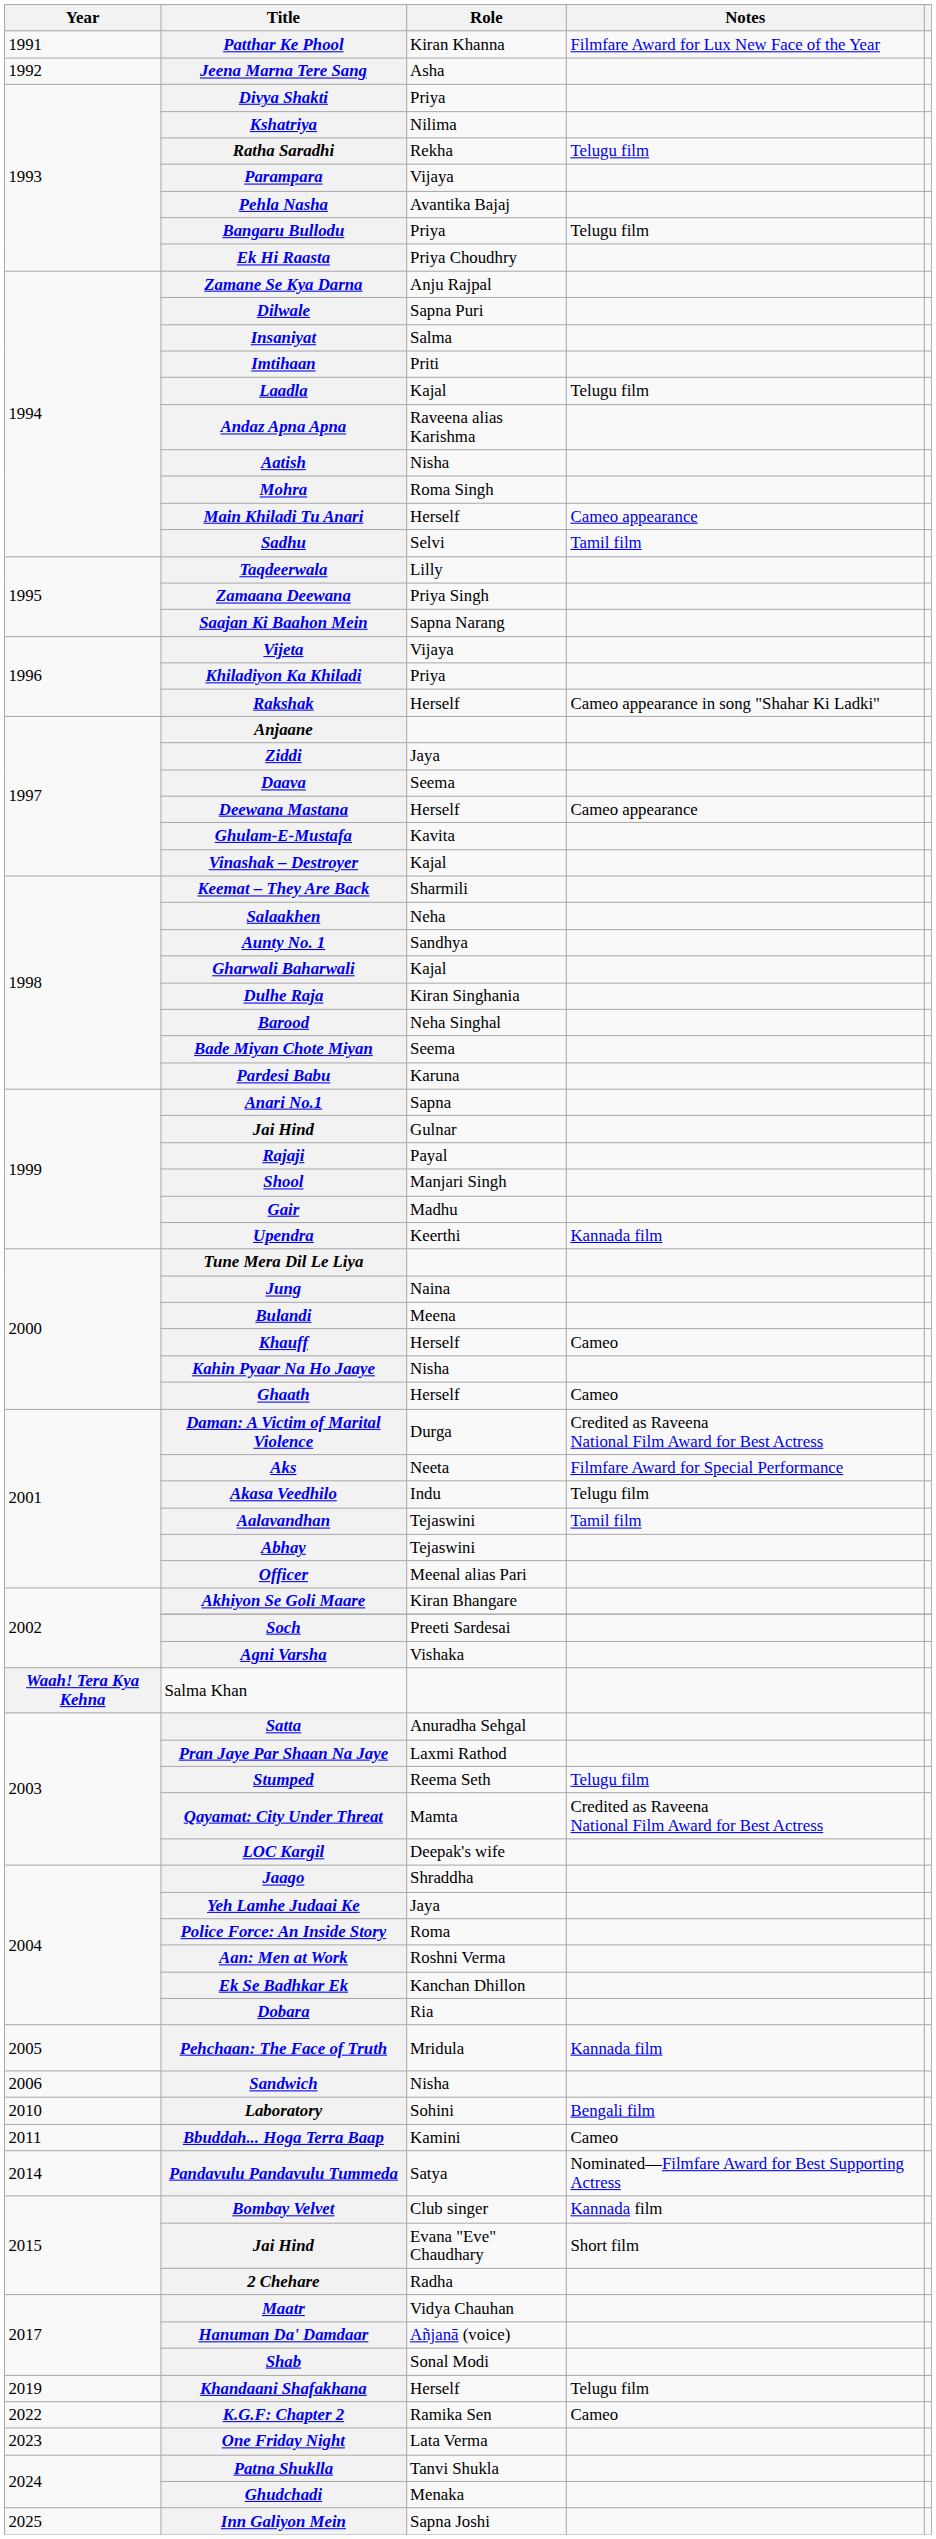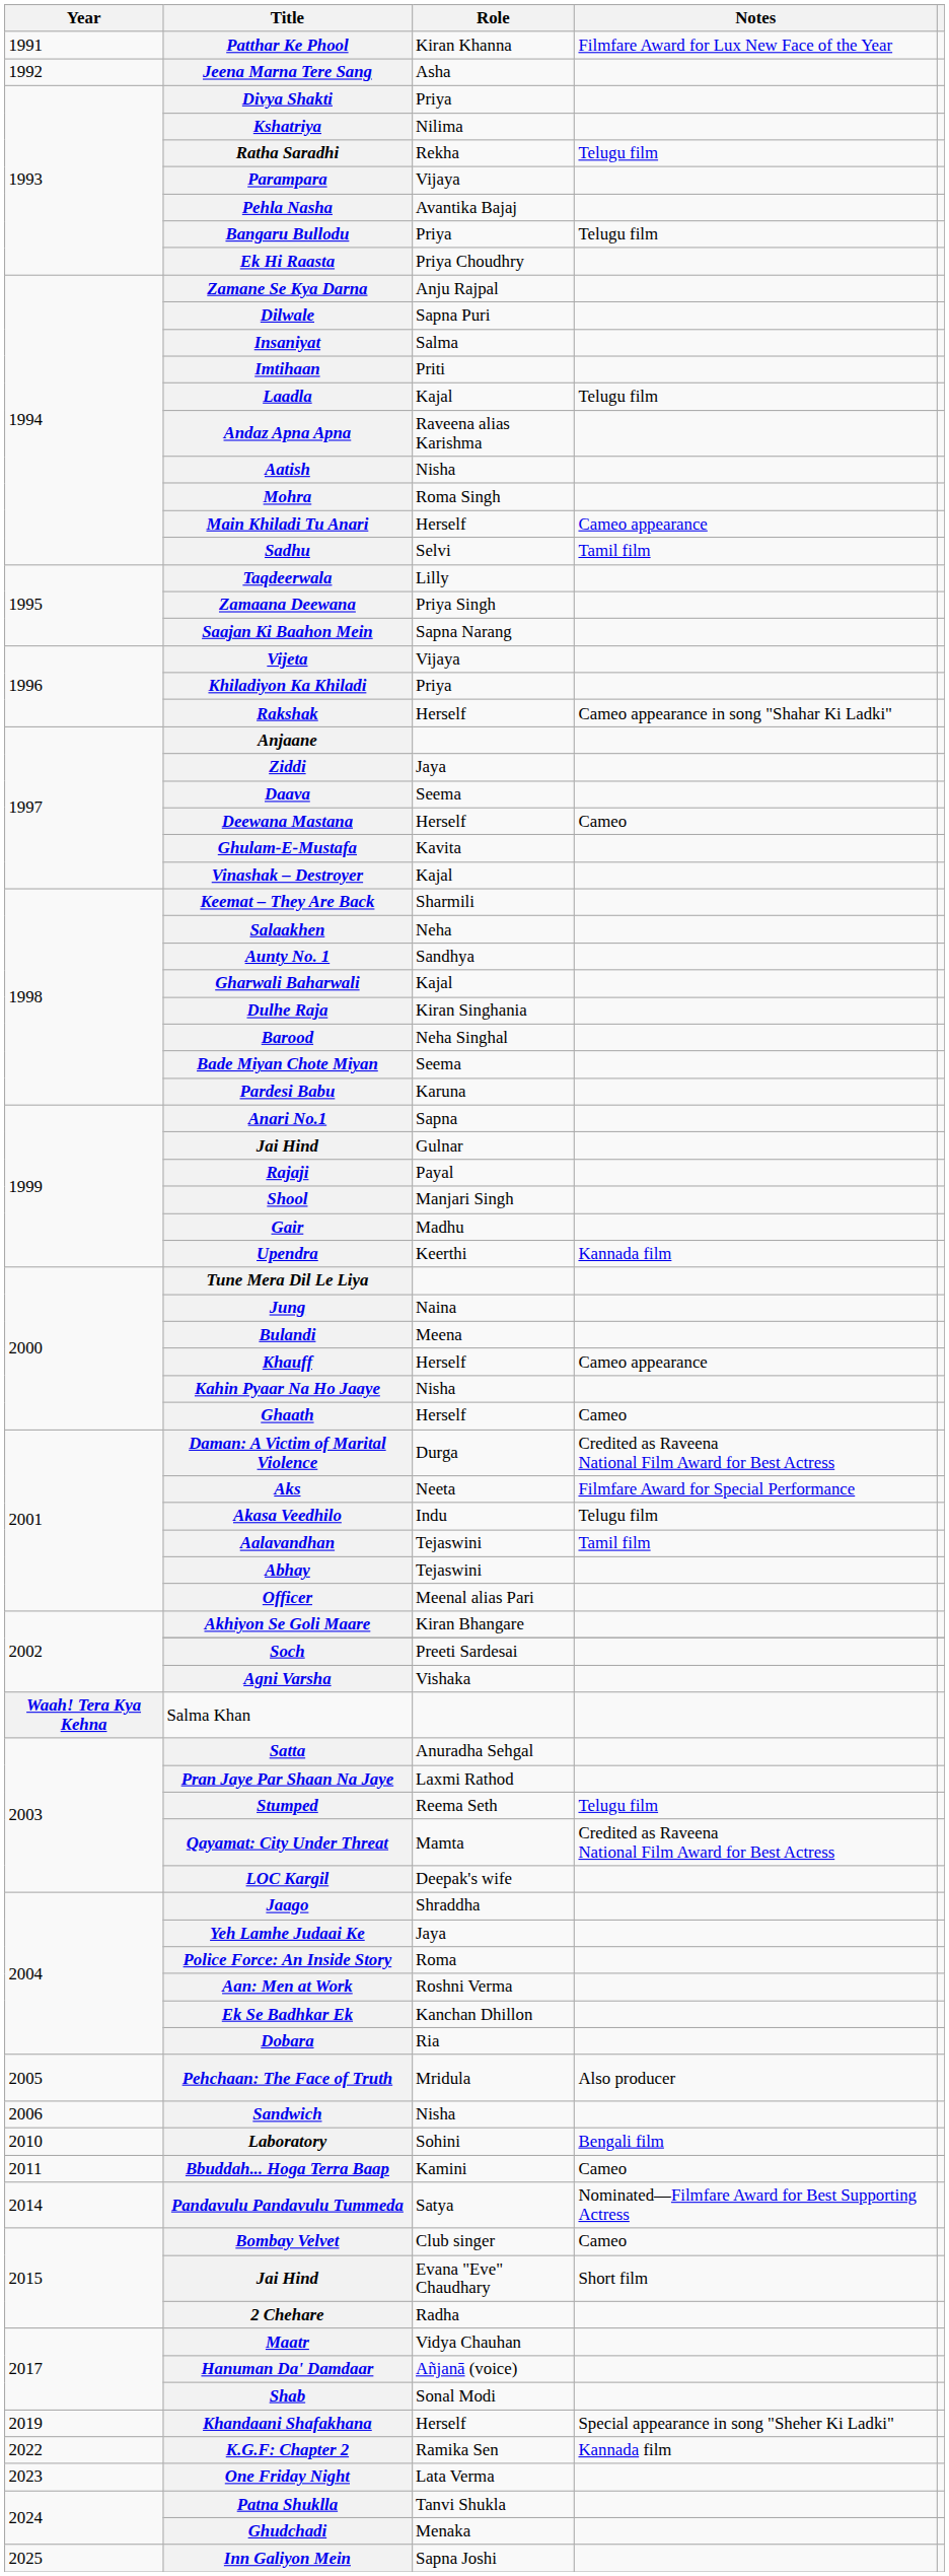Deewana Mastana | Notes: Cameo appearance -> Cameo
Khauff | Notes: Cameo -> Cameo appearance
Pehchaan: The Face of Truth | Notes: Kannada film -> Also producer
Bombay Velvet | Notes: Kannada film -> Cameo
Khandaani Shafakhana | Notes: Telugu film -> Special appearance in song "Sheher Ki Ladki"
K.G.F: Chapter 2 | Notes: Cameo -> Kannada film
